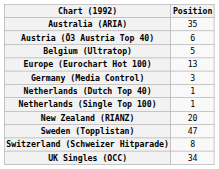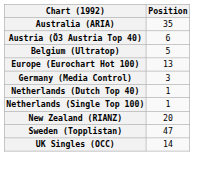- row: Switzerland (Schweizer Hitparade) | 8
UK Singles (OCC) | Position: 34 -> 14
